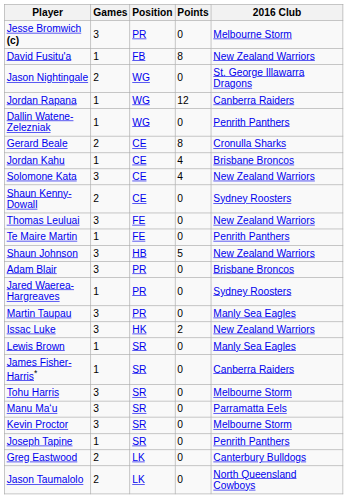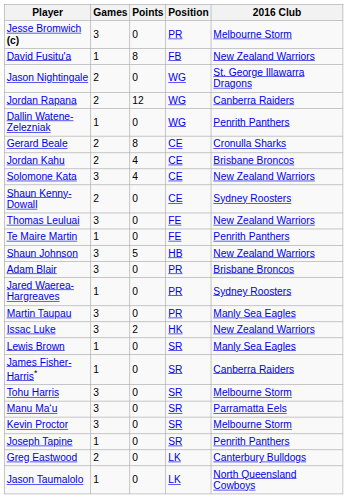columns swapped: Points <-> Position
Jordan Rapana | Games: 1 -> 2
Jordan Kahu | Games: 1 -> 2
Jason Taumalolo | Games: 2 -> 1
